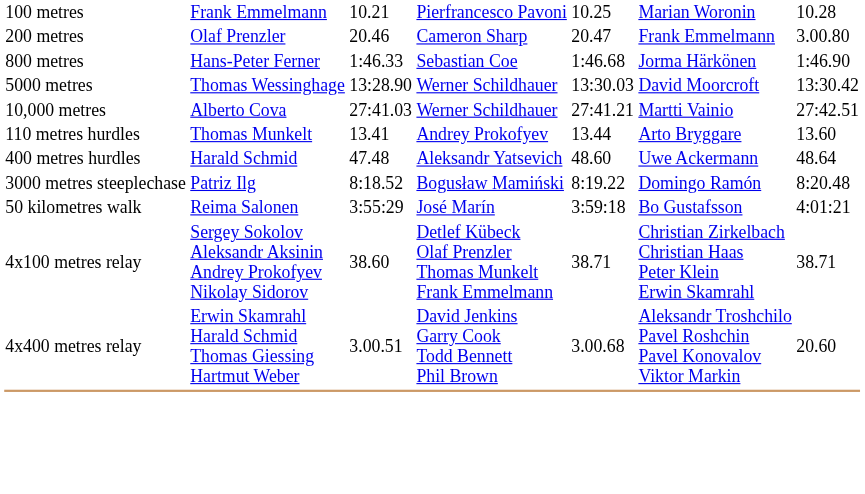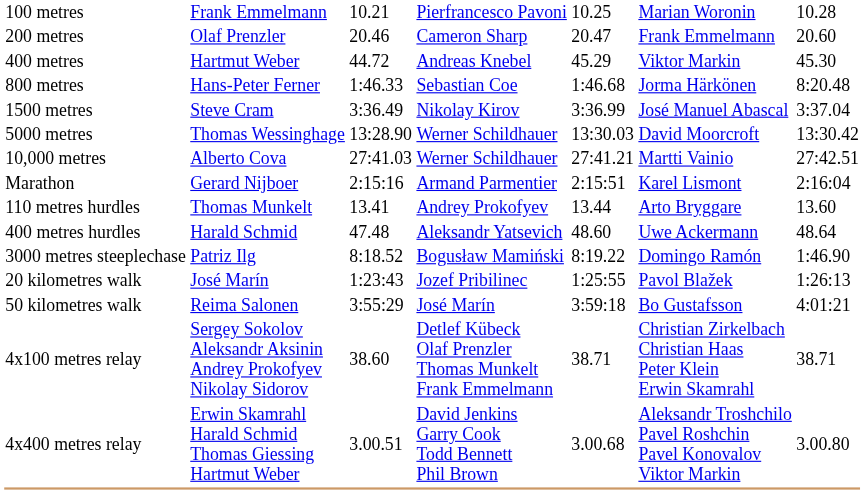200 metres | column 7: 3.00.80 -> 20.60
+ row: 400 metres | Hartmut Weber | 44.72 | Andreas Knebel | 45.29 | Viktor Markin | 45.30
800 metres | column 7: 1:46.90 -> 8:20.48
+ row: 1500 metres | Steve Cram | 3:36.49 | Nikolay Kirov | 3:36.99 | José Manuel Abascal | 3:37.04
+ row: Marathon | Gerard Nijboer | 2:15:16 | Armand Parmentier | 2:15:51 | Karel Lismont | 2:16:04
3000 metres steeplechase | column 7: 8:20.48 -> 1:46.90
+ row: 20 kilometres walk | José Marín | 1:23:43 | Jozef Pribilinec | 1:25:55 | Pavol Blažek | 1:26:13
4x400 metres relay | column 7: 20.60 -> 3.00.80
